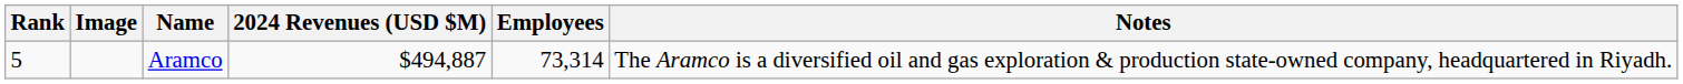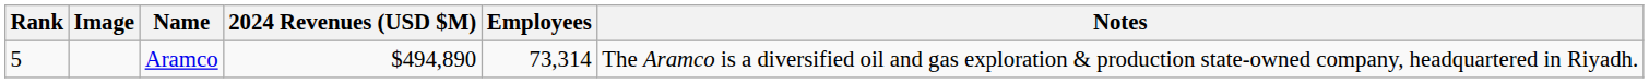Aramco | 2024 Revenues (USD $M): $494,887 -> $494,890
